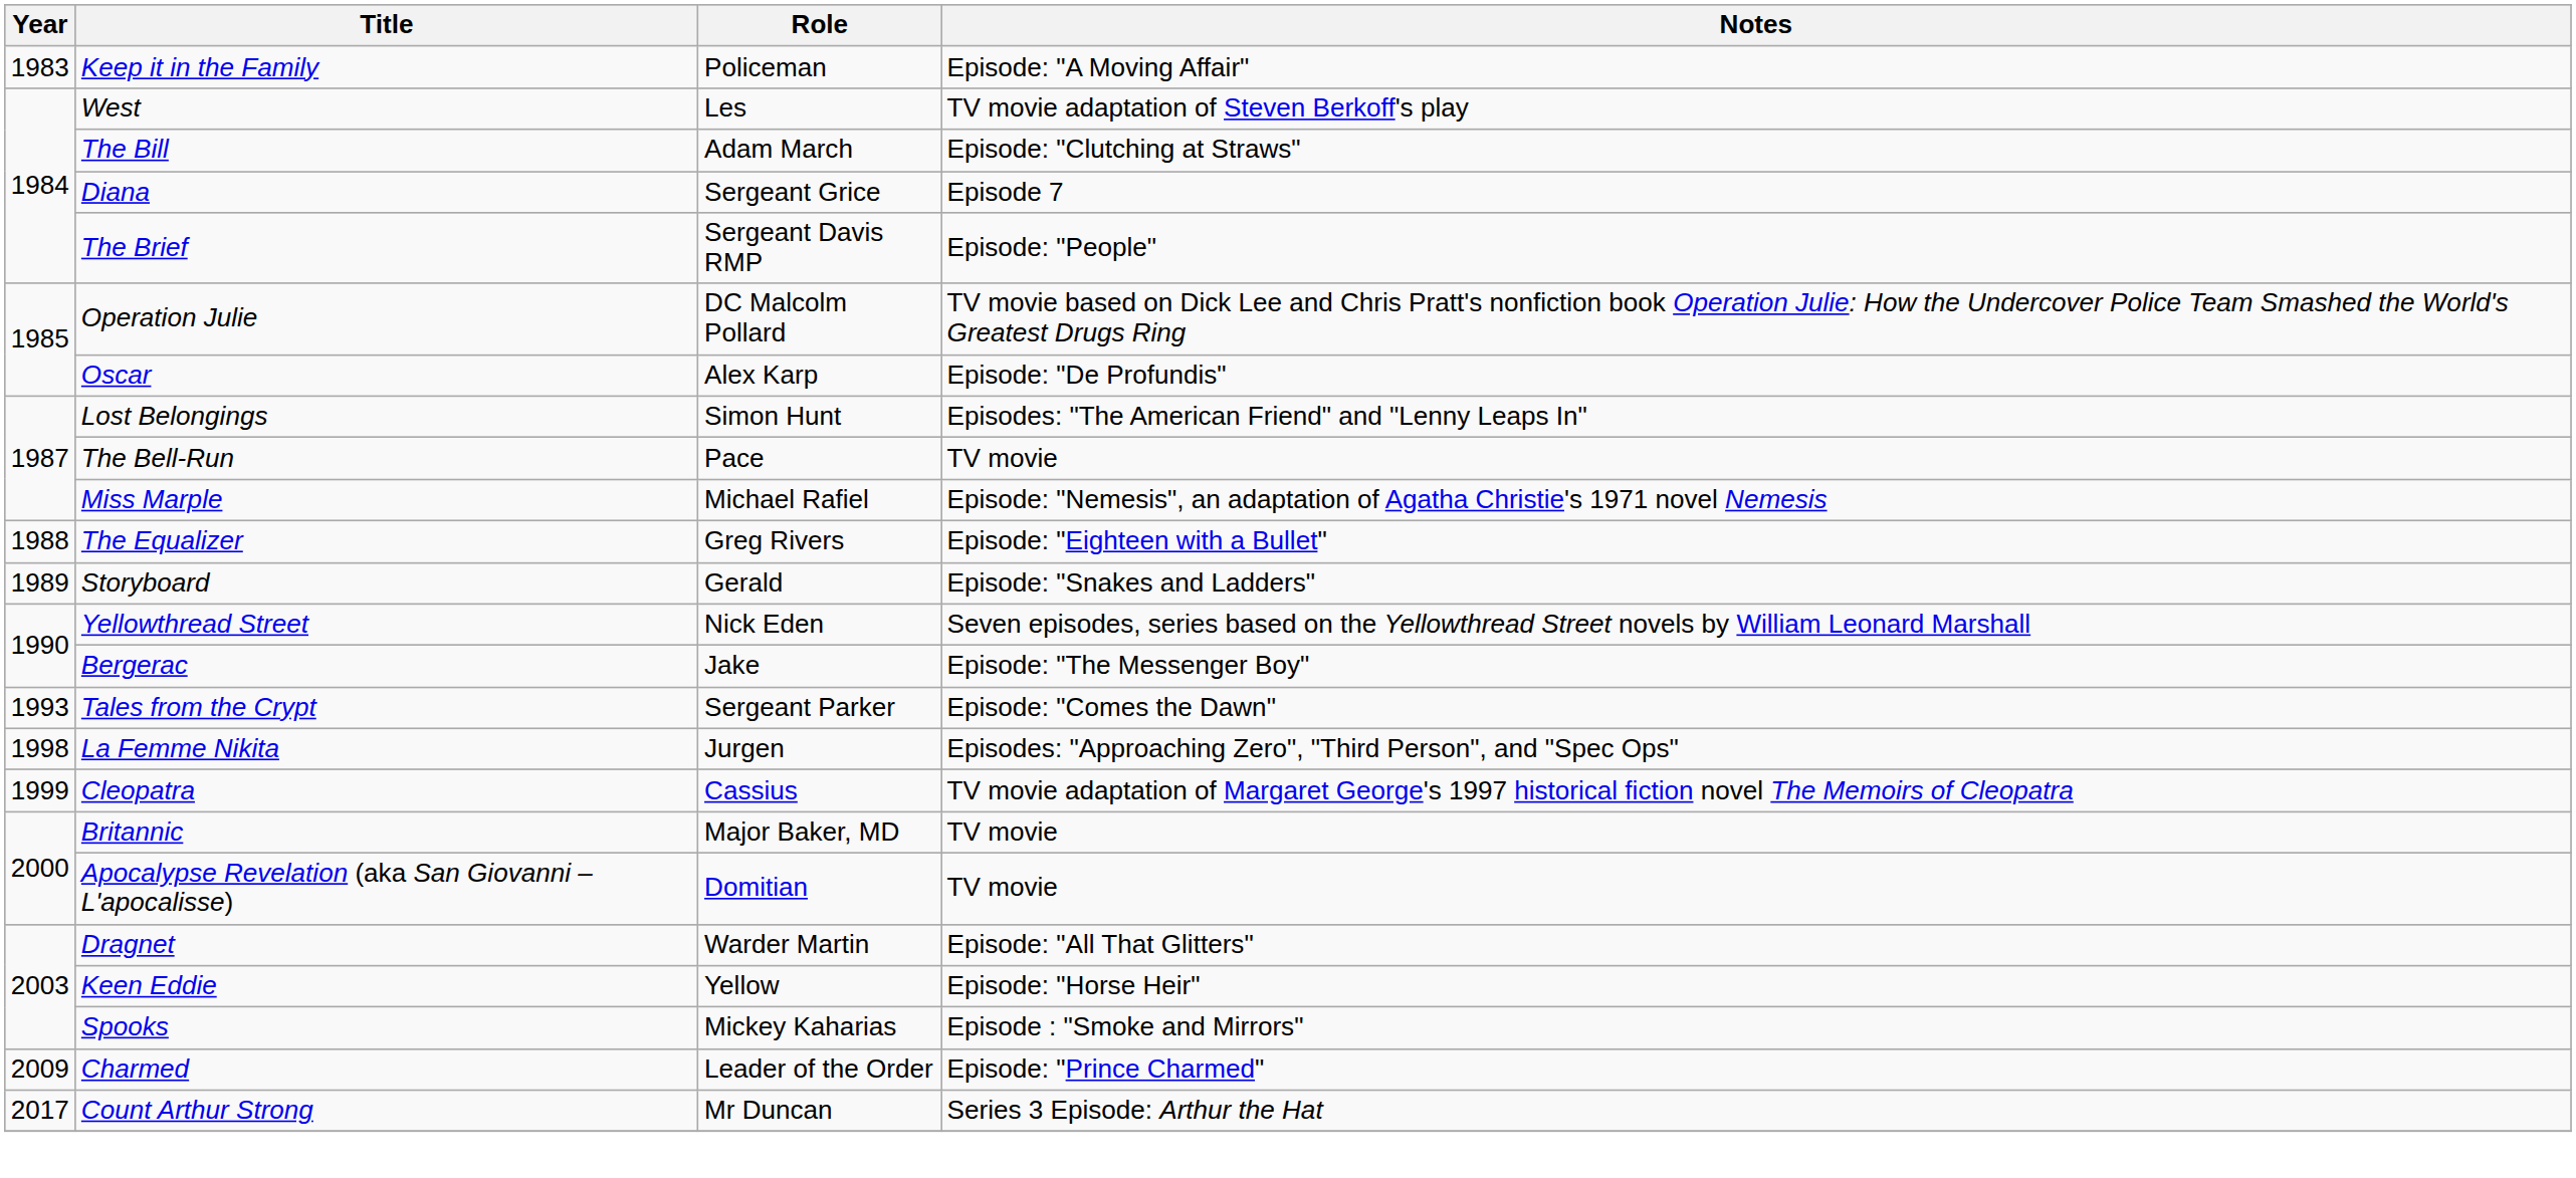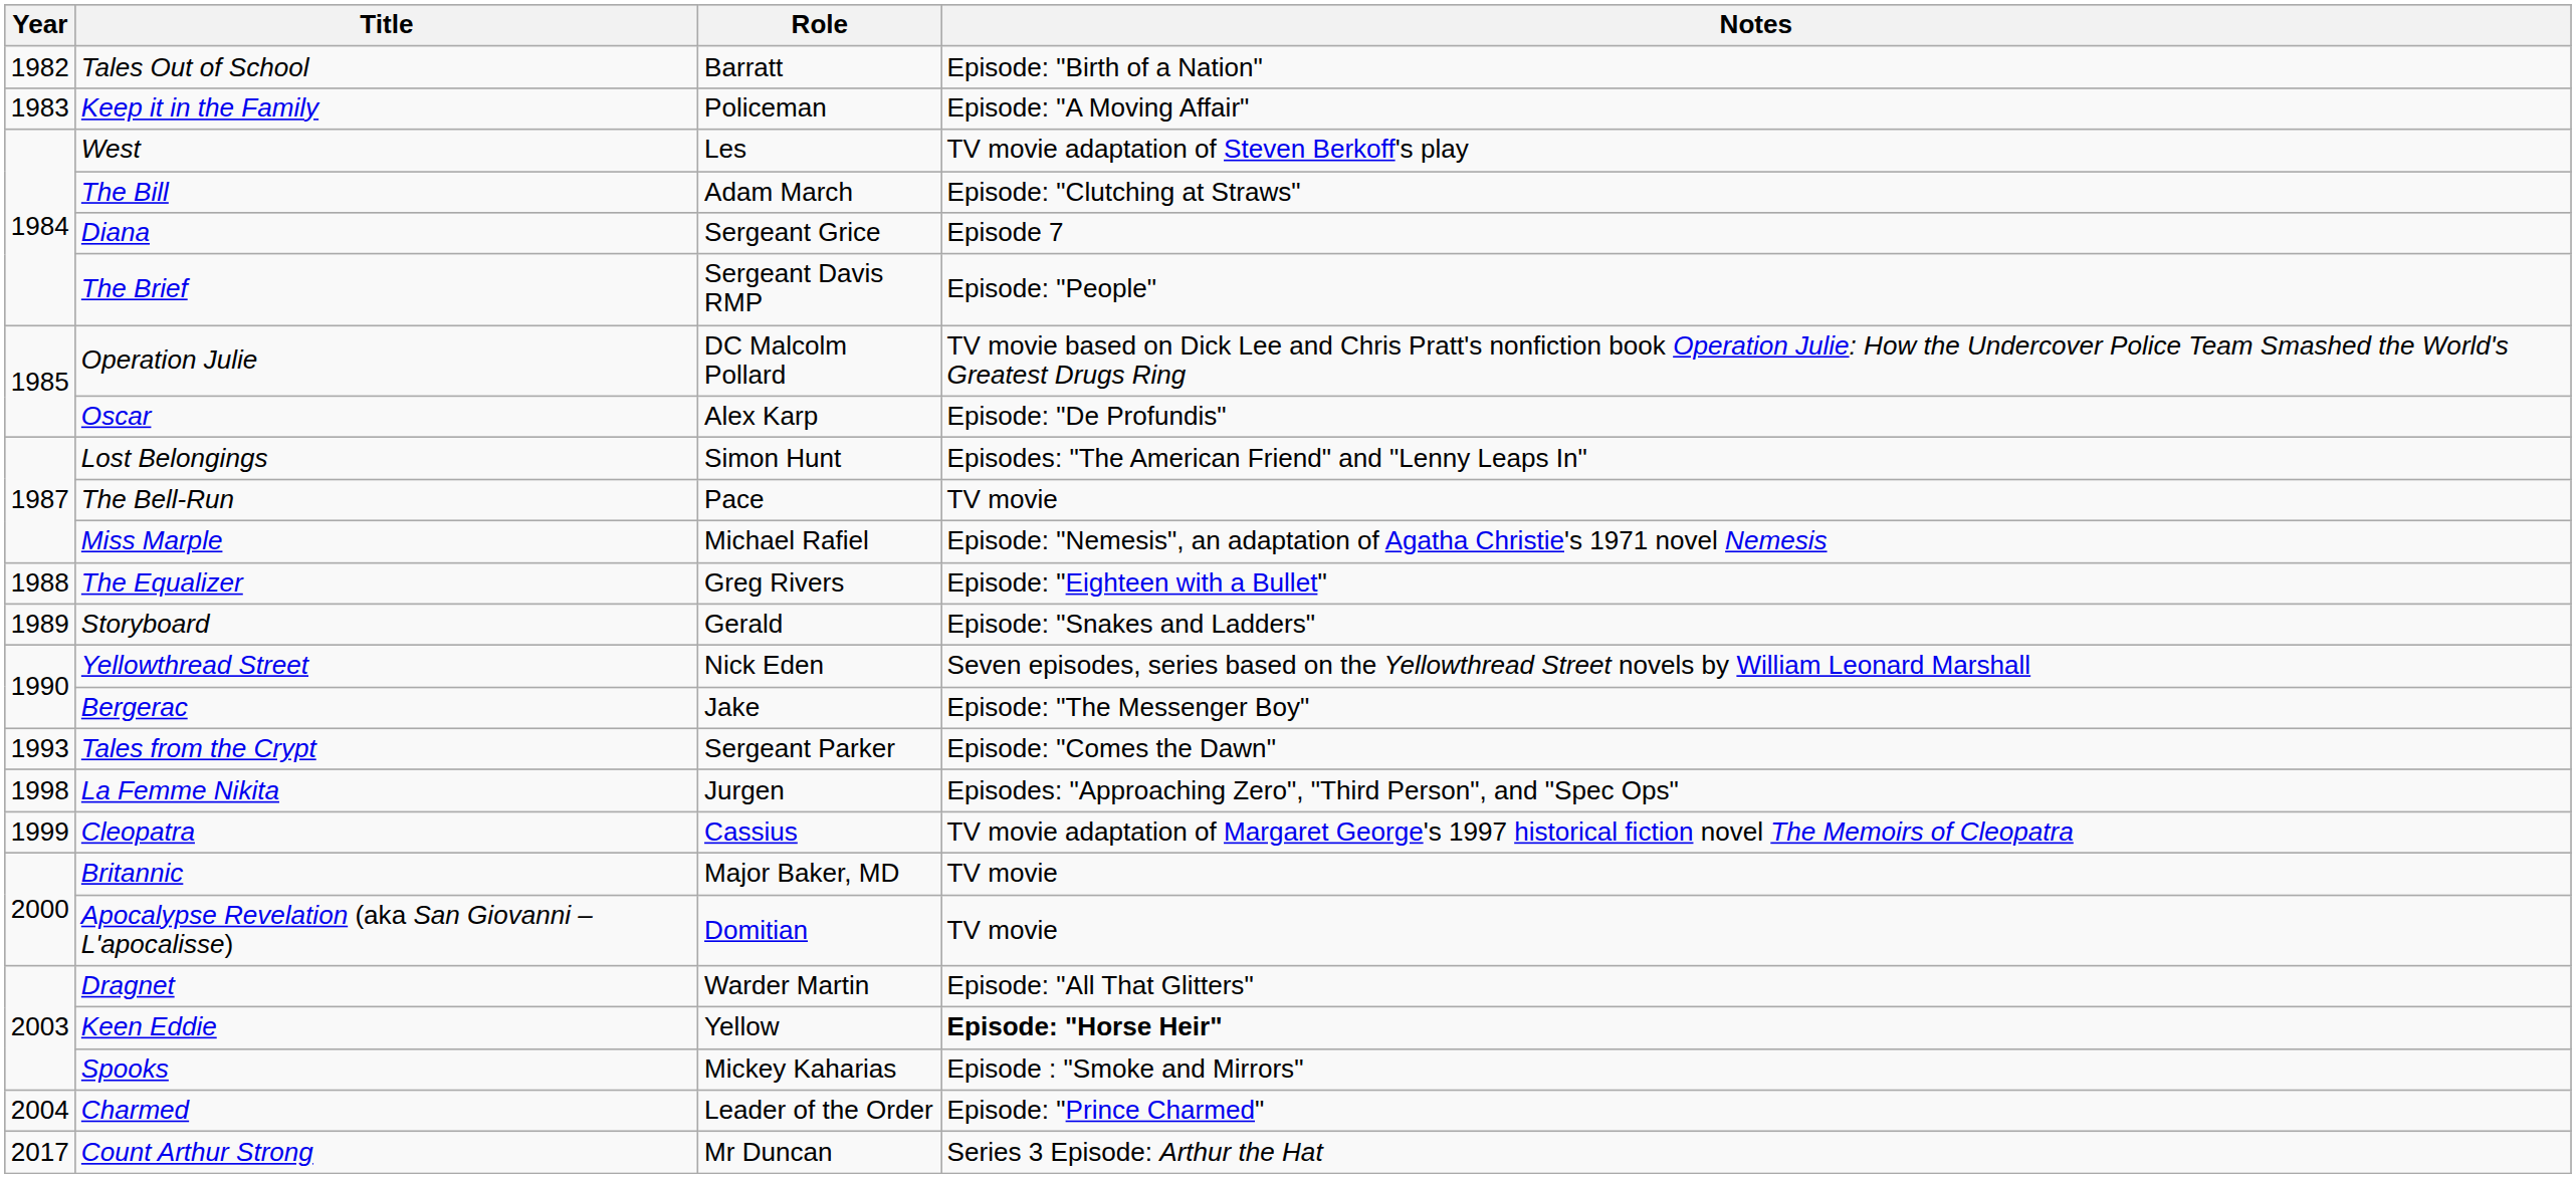+ row: 1982 | Tales Out of School | Barratt | Episode: "Birth of a Nation"
Keen Eddie | Notes: normal -> bold
Charmed | Year: 2009 -> 2004
